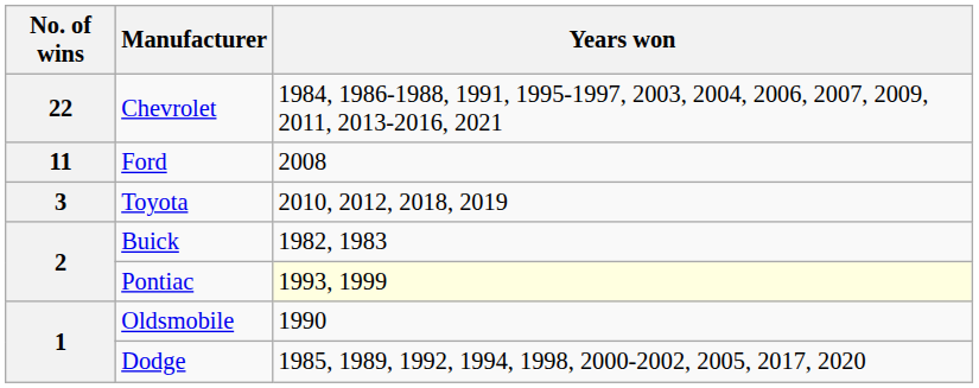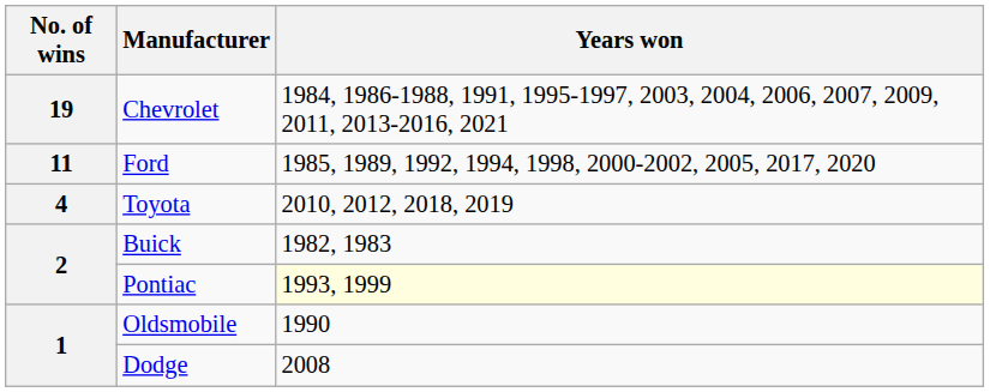Chevrolet | No. of wins: 22 -> 19
Ford | Years won: 2008 -> 1985, 1989, 1992, 1994, 1998, 2000-2002, 2005, 2017, 2020
Toyota | No. of wins: 3 -> 4
Dodge | Years won: 1985, 1989, 1992, 1994, 1998, 2000-2002, 2005, 2017, 2020 -> 2008
